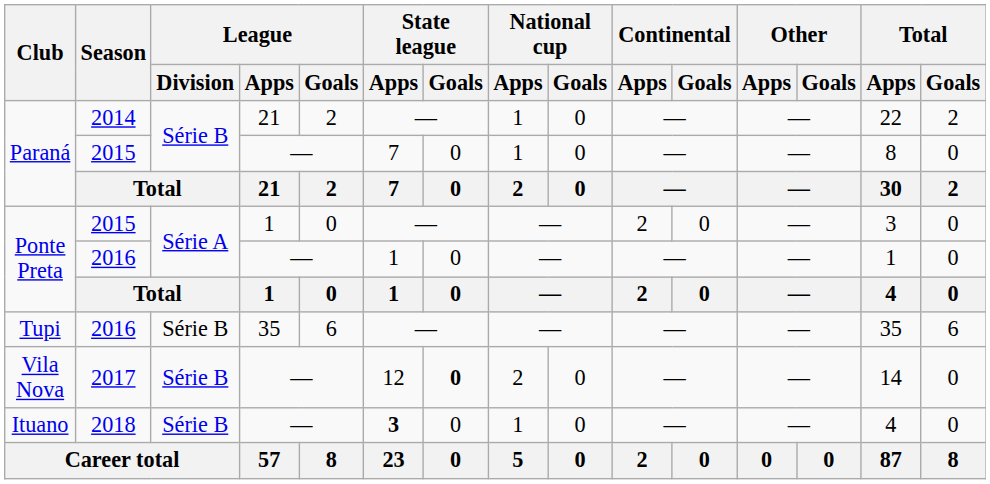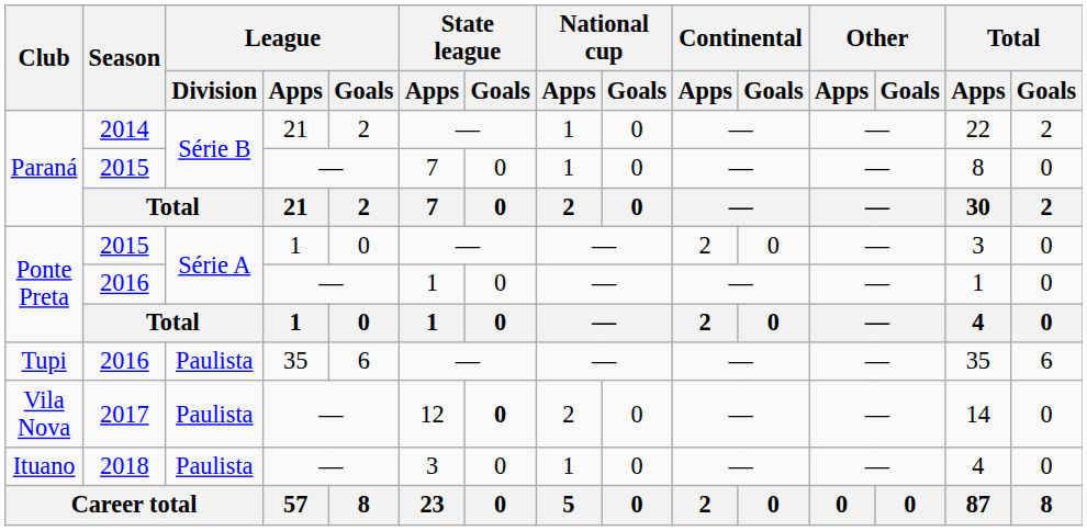Tupi | League / Division: Série B -> Paulista
Vila Nova | League / Division: Série B -> Paulista
Ituano | League / Division: Série B -> Paulista
Ituano | State league / Apps: bold -> normal
